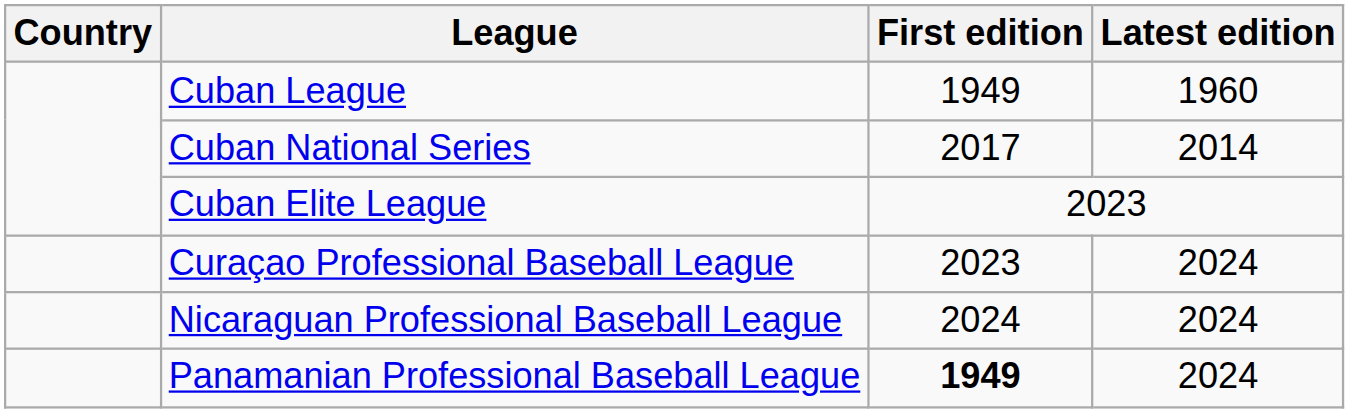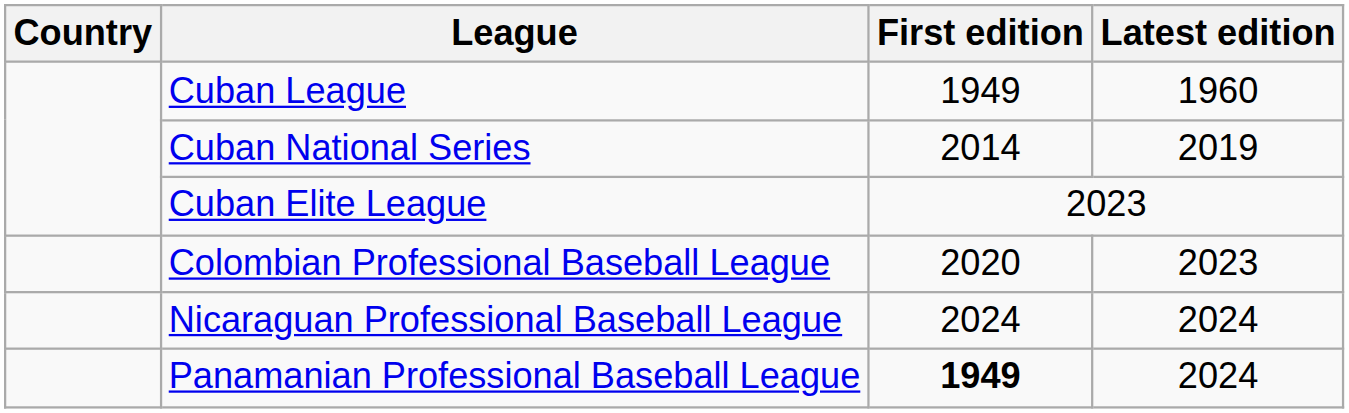Cuban National Series | First edition: 2017 -> 2014
Cuban National Series | Latest edition: 2014 -> 2019
- row: Curaçao Professional Baseball League | 2023 | 2024
+ row: Colombian Professional Baseball League | 2020 | 2023
